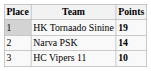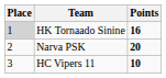HK Tornaado Sinine | Points: 19 -> 16
Narva PSK | Points: 14 -> 20
